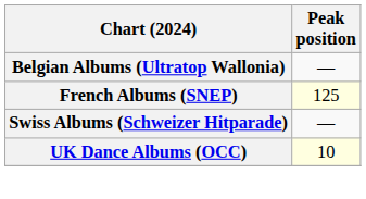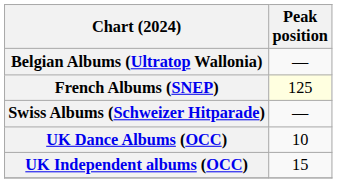UK Dance Albums (OCC) | Peak position: lightyellow background -> no background
+ row: UK Independent albums (OCC) | 15
